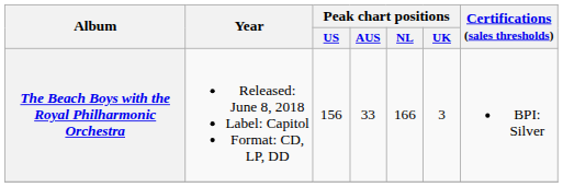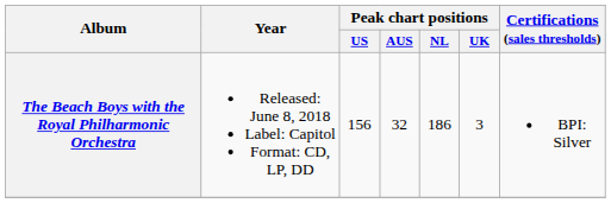The Beach Boys with the Royal Philharmonic Orchestra | Peak chart positions / AUS: 33 -> 32
The Beach Boys with the Royal Philharmonic Orchestra | Peak chart positions / NL: 166 -> 186
